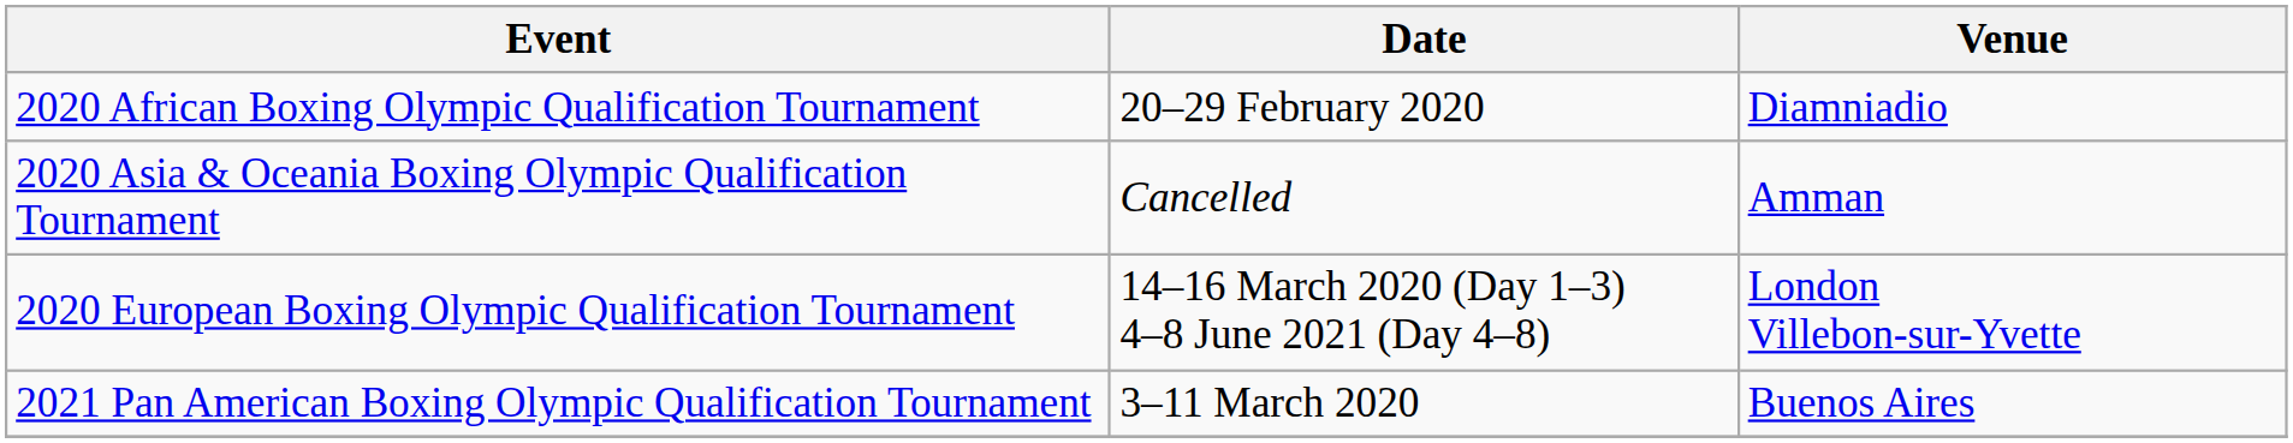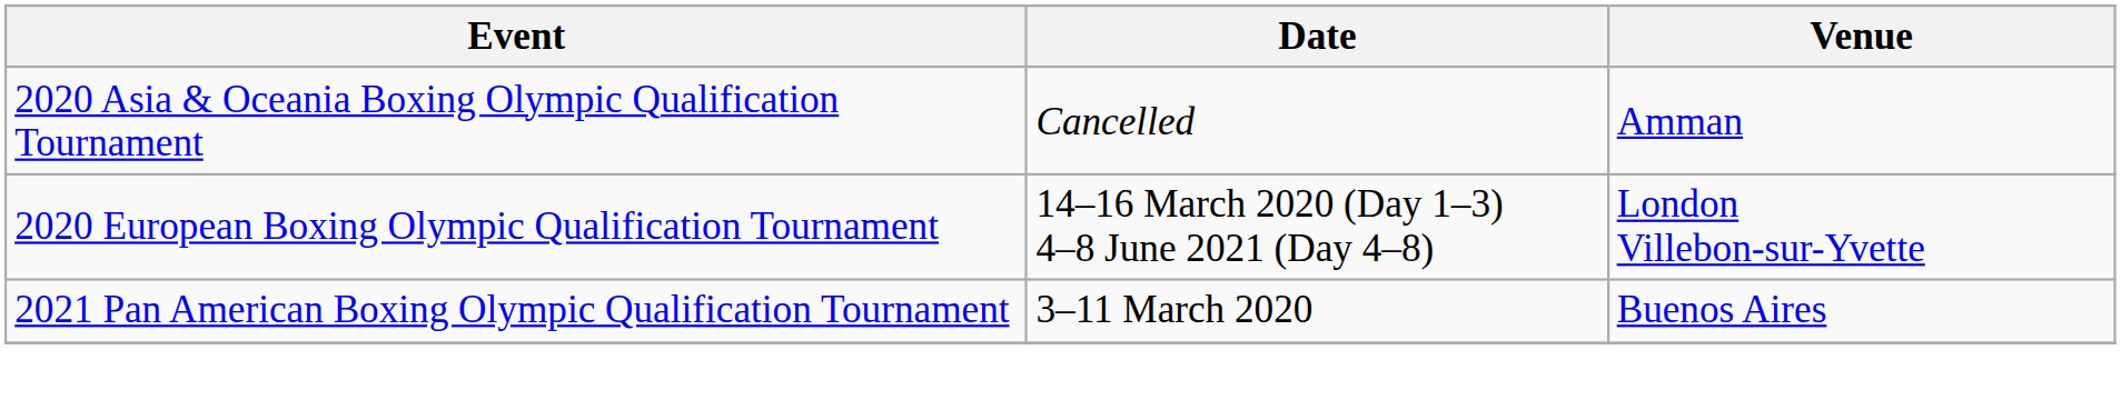- row: 2020 African Boxing Olympic Qualification Tournament | 20–29 February 2020 | Diamniadio
